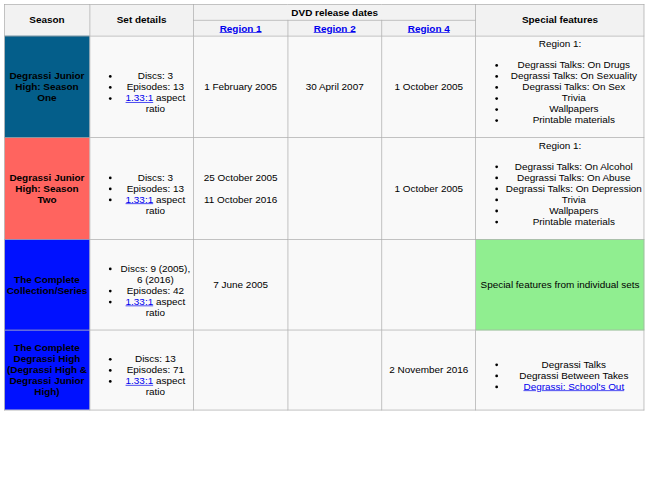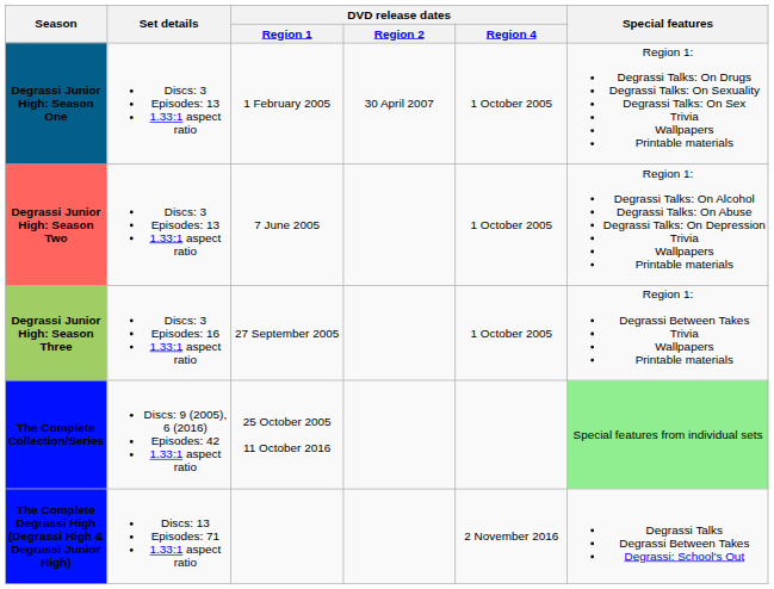Degrassi Junior High: Season Two | DVD release dates / Region 1: 25 October 2005 11 October 2016 -> 7 June 2005
+ row: Degrassi Junior High: Season Three | Discs: 3 Episodes: 16 1.33:1 aspect ratio | 27 September 2005 | 1 October 2005 | Region 1: Degrassi Between Takes Trivia Wallpapers Printable materials
The Complete Collection/Series | DVD release dates / Region 1: 7 June 2005 -> 25 October 2005 11 October 2016
